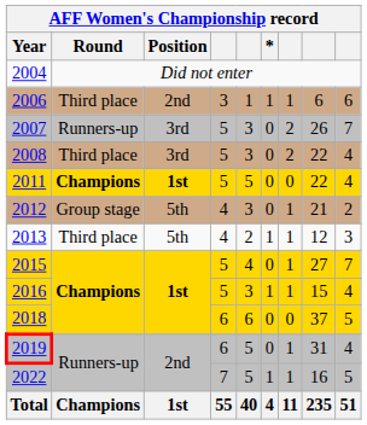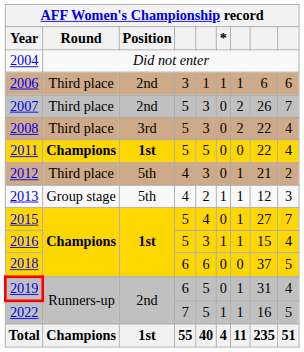2007 | Round: Runners-up -> Third place
2007 | Position: 3rd -> 2nd
2012 | Round: Group stage -> Third place
2013 | Round: Third place -> Group stage
